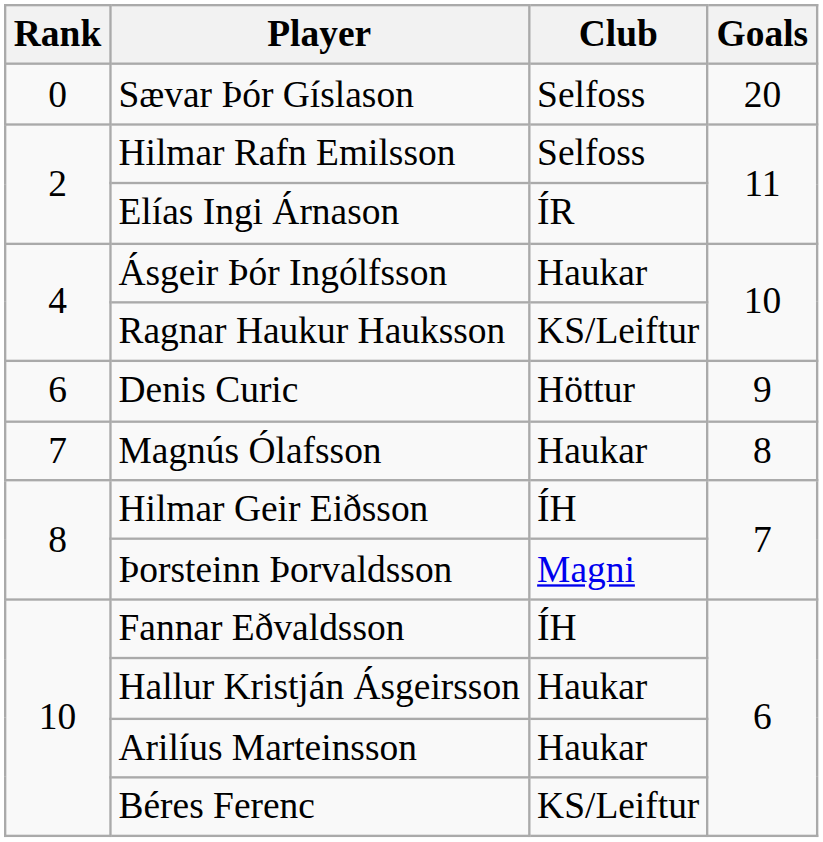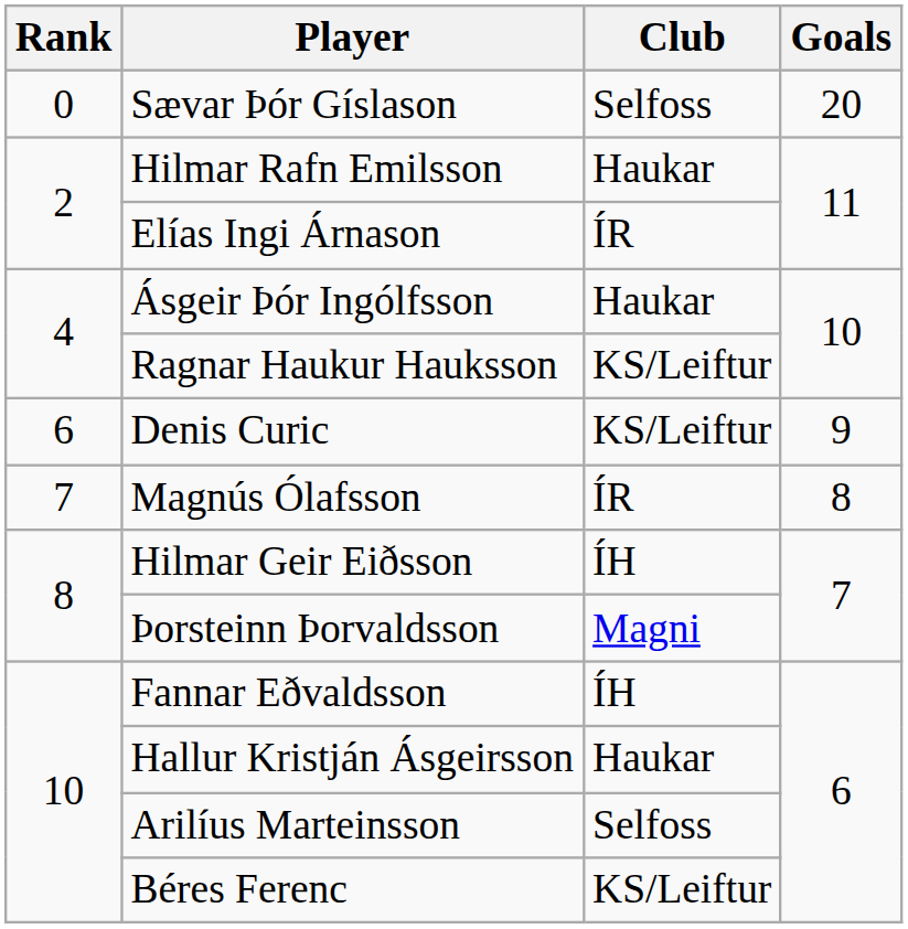Hilmar Rafn Emilsson | Club: Selfoss -> Haukar
Denis Curic | Club: Höttur -> KS/Leiftur
Magnús Ólafsson | Club: Haukar -> ÍR
Arilíus Marteinsson | Club: Haukar -> Selfoss
